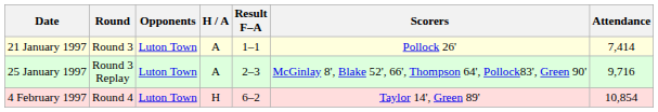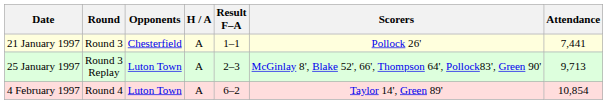21 January 1997 | Opponents: Luton Town -> Chesterfield
21 January 1997 | Attendance: 7,414 -> 7,441
25 January 1997 | Attendance: 9,716 -> 9,713
4 February 1997 | H / A: H -> A
